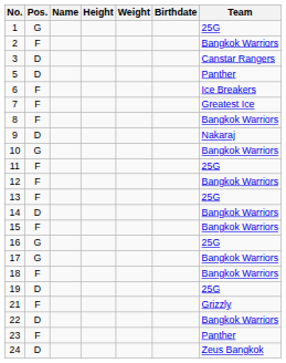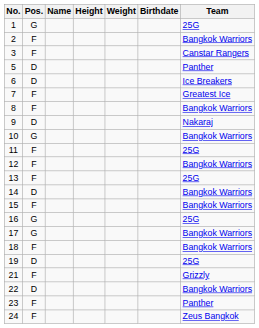3 | Pos.: D -> F
6 | Pos.: F -> D
24 | Pos.: D -> F
